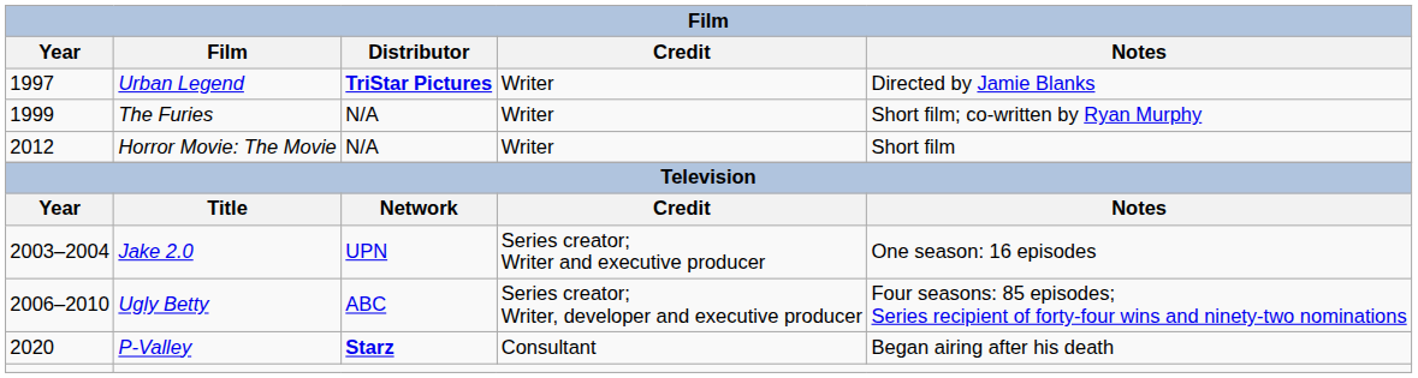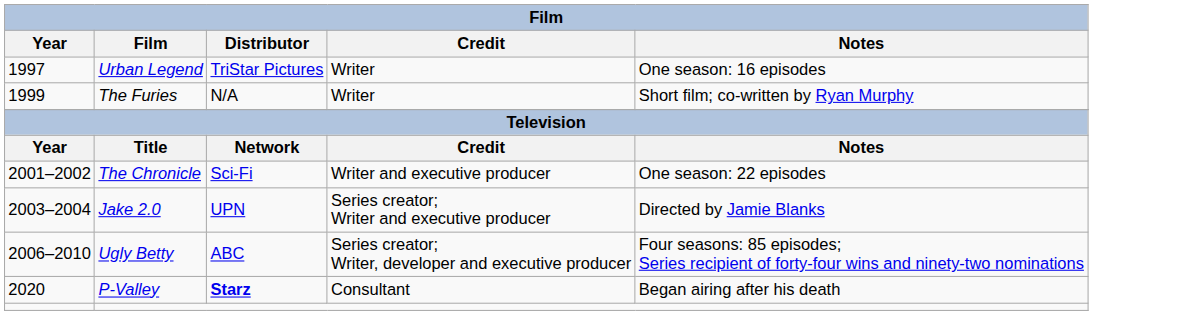Urban Legend | Distributor: bold -> normal
Urban Legend | Notes: Directed by Jamie Blanks -> One season: 16 episodes
- row: 2012 | Horror Movie: The Movie | N/A | Writer | Short film
+ row: 2001–2002 | The Chronicle | Sci-Fi | Writer and executive producer | One season: 22 episodes
Jake 2.0 | Notes: One season: 16 episodes -> Directed by Jamie Blanks
